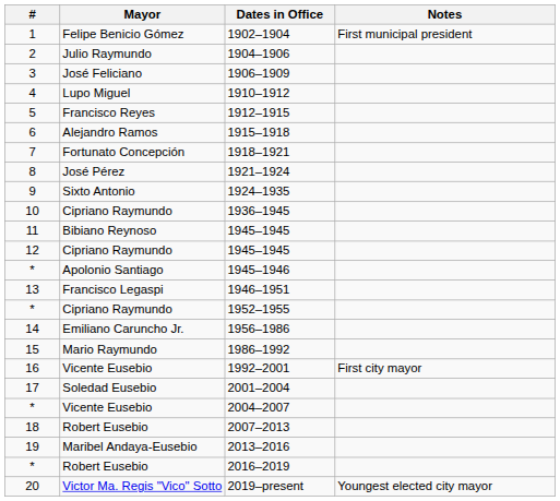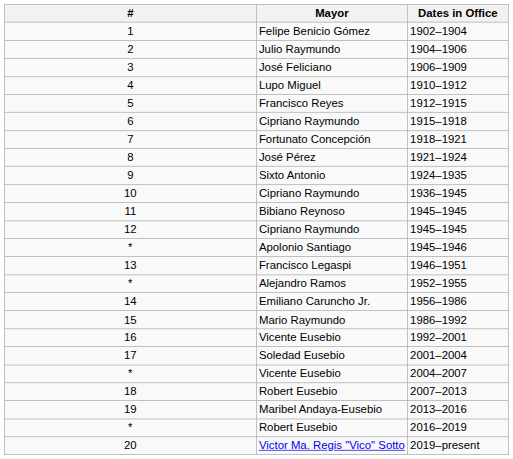- column: Notes | First municipal president | First city mayor | Youngest elected city mayor
1915–1918 | Mayor: Alejandro Ramos -> Cipriano Raymundo
1952–1955 | Mayor: Cipriano Raymundo -> Alejandro Ramos
